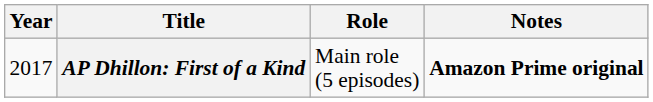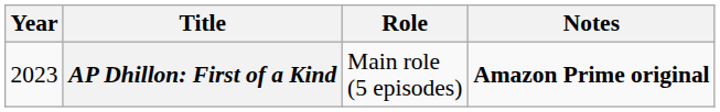AP Dhillon: First of a Kind | Year: 2017 -> 2023
